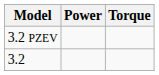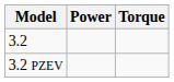rows swapped: 3.2 <-> 3.2 PZEV
